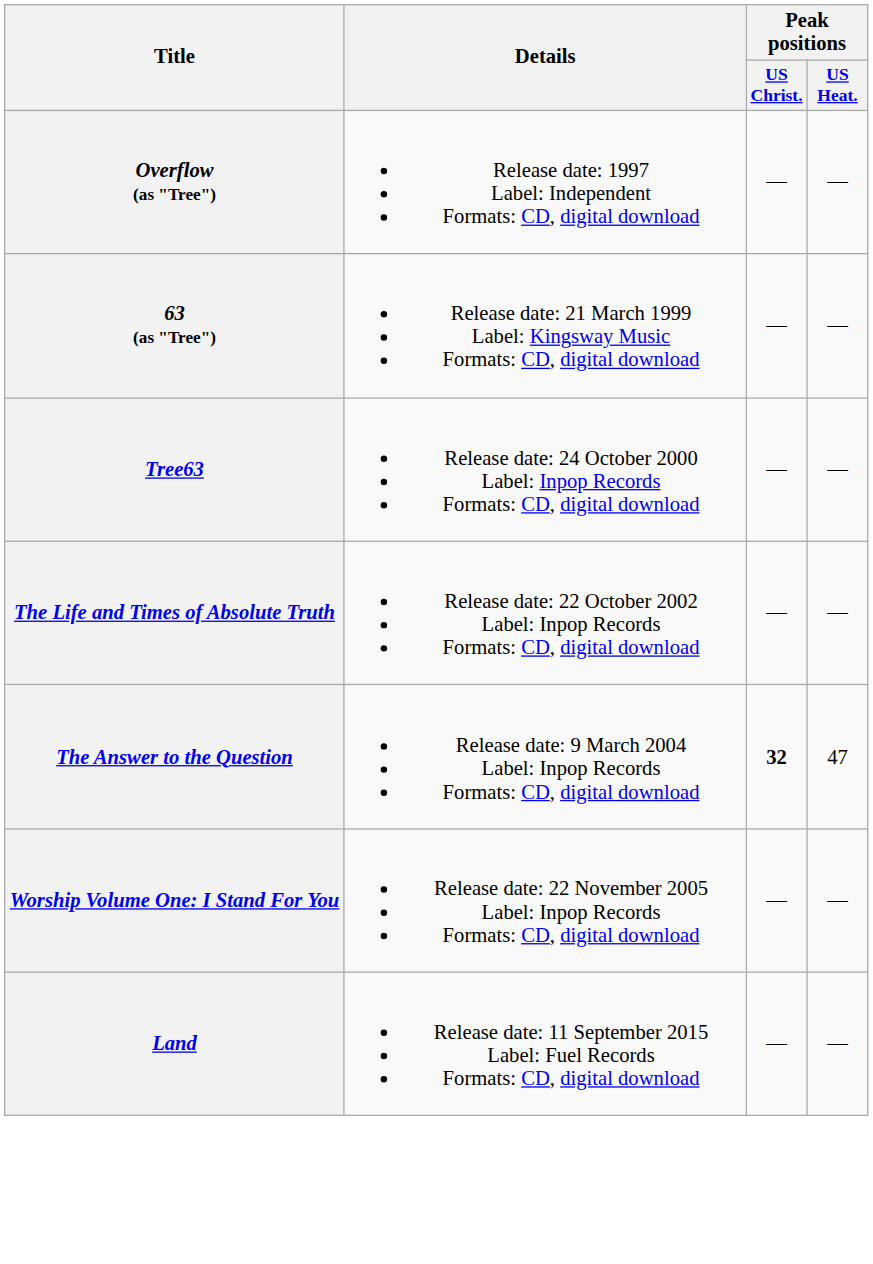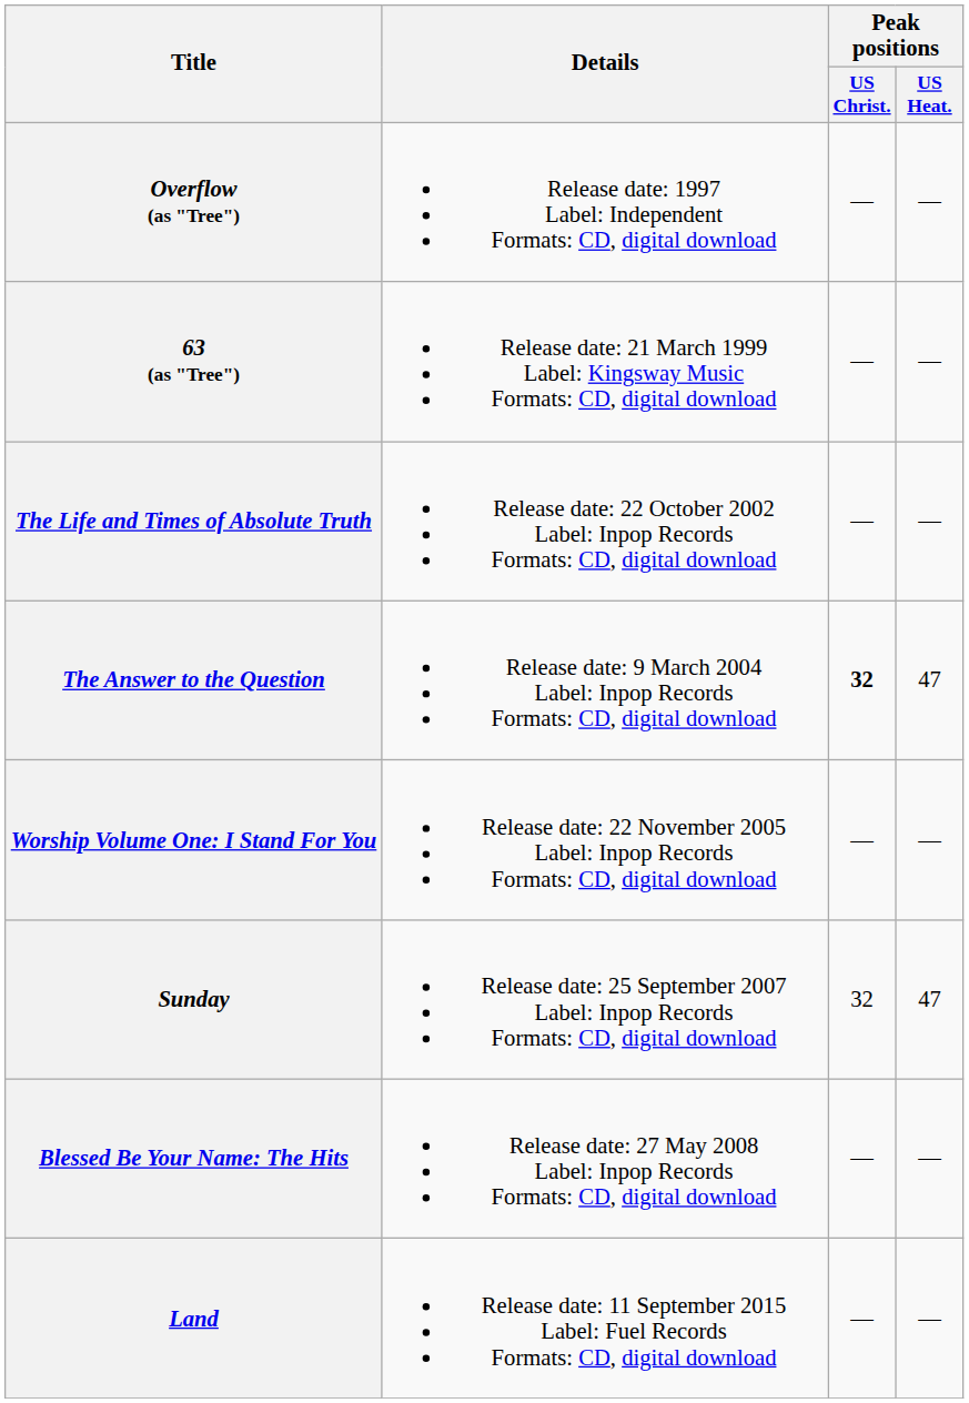- row: Tree63 | Release date: 24 October 2000 Label: Inpop Records Formats: CD, digital download | — | —
+ row: Sunday | Release date: 25 September 2007 Label: Inpop Records Formats: CD, digital download | 32 | 47
+ row: Blessed Be Your Name: The Hits | Release date: 27 May 2008 Label: Inpop Records Formats: CD, digital download | — | —
